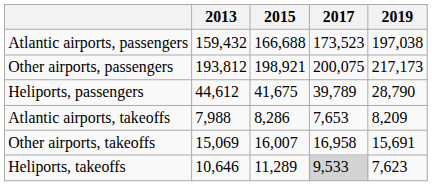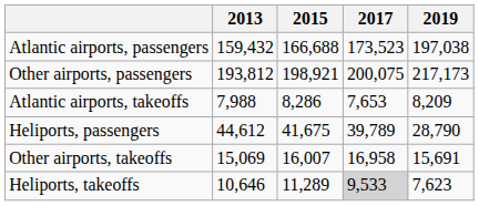rows swapped: Heliports, passengers <-> Atlantic airports, takeoffs
